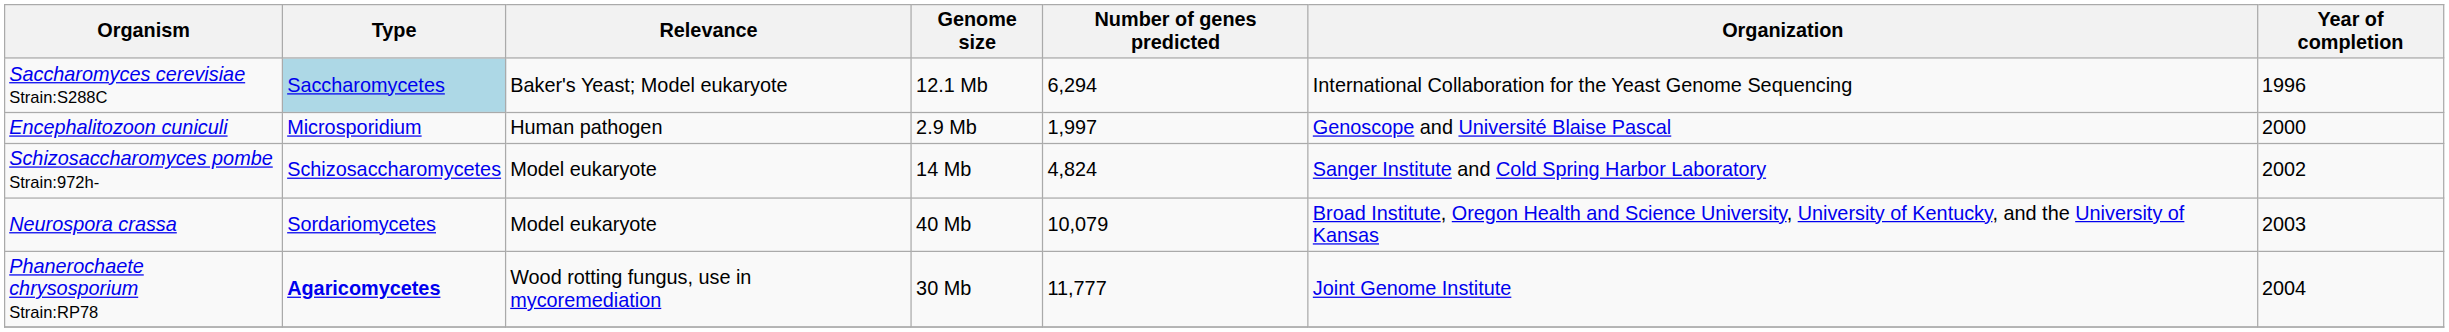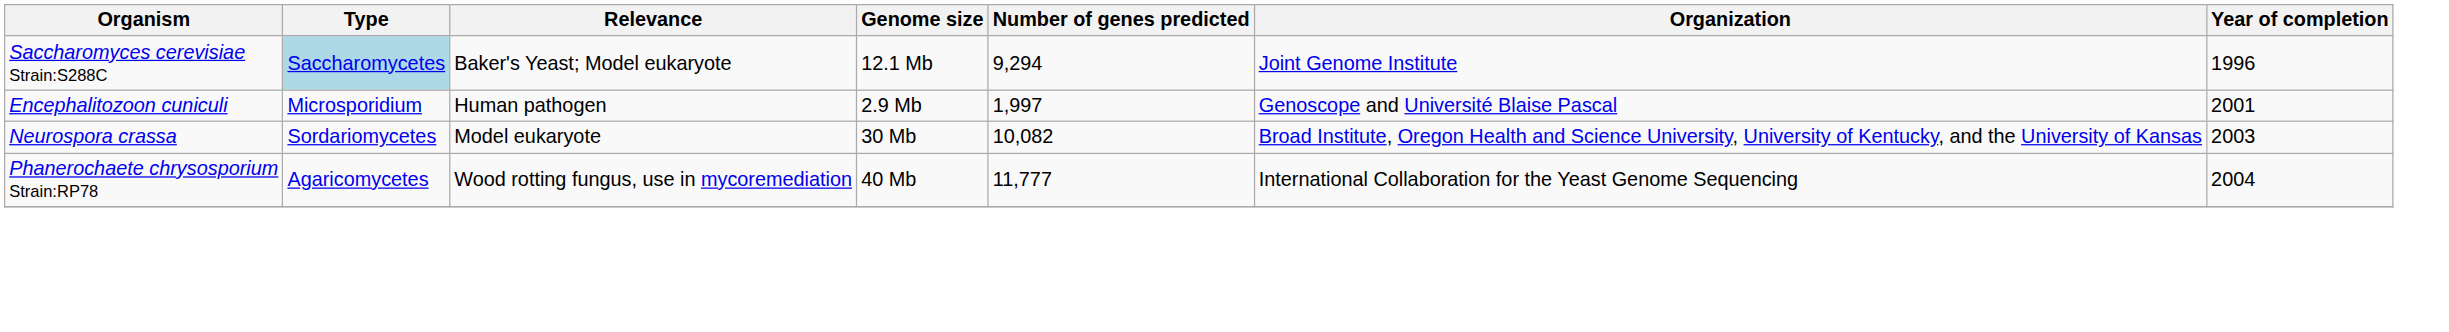Saccharomyces cerevisiae Strain:S288C | Number of genes predicted: 6,294 -> 9,294
Saccharomyces cerevisiae Strain:S288C | Organization: International Collaboration for the Yeast Genome Sequencing -> Joint Genome Institute
Encephalitozoon cuniculi | Year of completion: 2000 -> 2001
- row: Schizosaccharomyces pombe Strain:972h- | Schizosaccharomycetes | Model eukaryote | 14 Mb | 4,824 | Sanger Institute and Cold Spring Harbor Laboratory | 2002
Neurospora crassa | Genome size: 40 Mb -> 30 Mb
Neurospora crassa | Number of genes predicted: 10,079 -> 10,082
Phanerochaete chrysosporium Strain:RP78 | Type: bold -> normal
Phanerochaete chrysosporium Strain:RP78 | Genome size: 30 Mb -> 40 Mb
Phanerochaete chrysosporium Strain:RP78 | Organization: Joint Genome Institute -> International Collaboration for the Yeast Genome Sequencing
